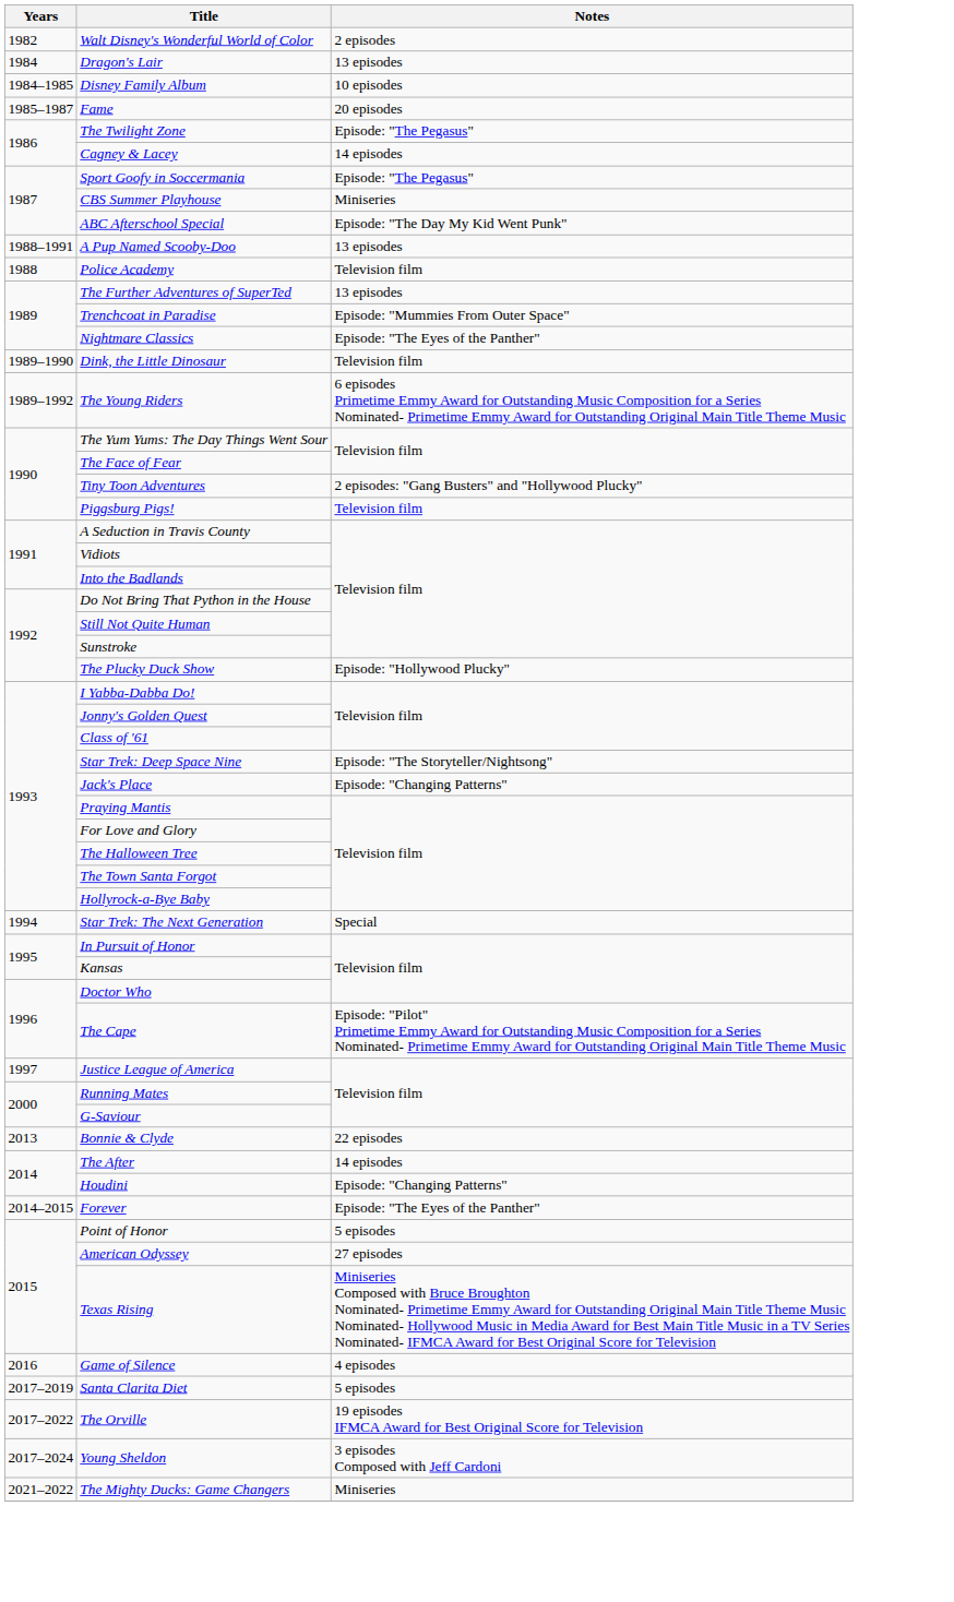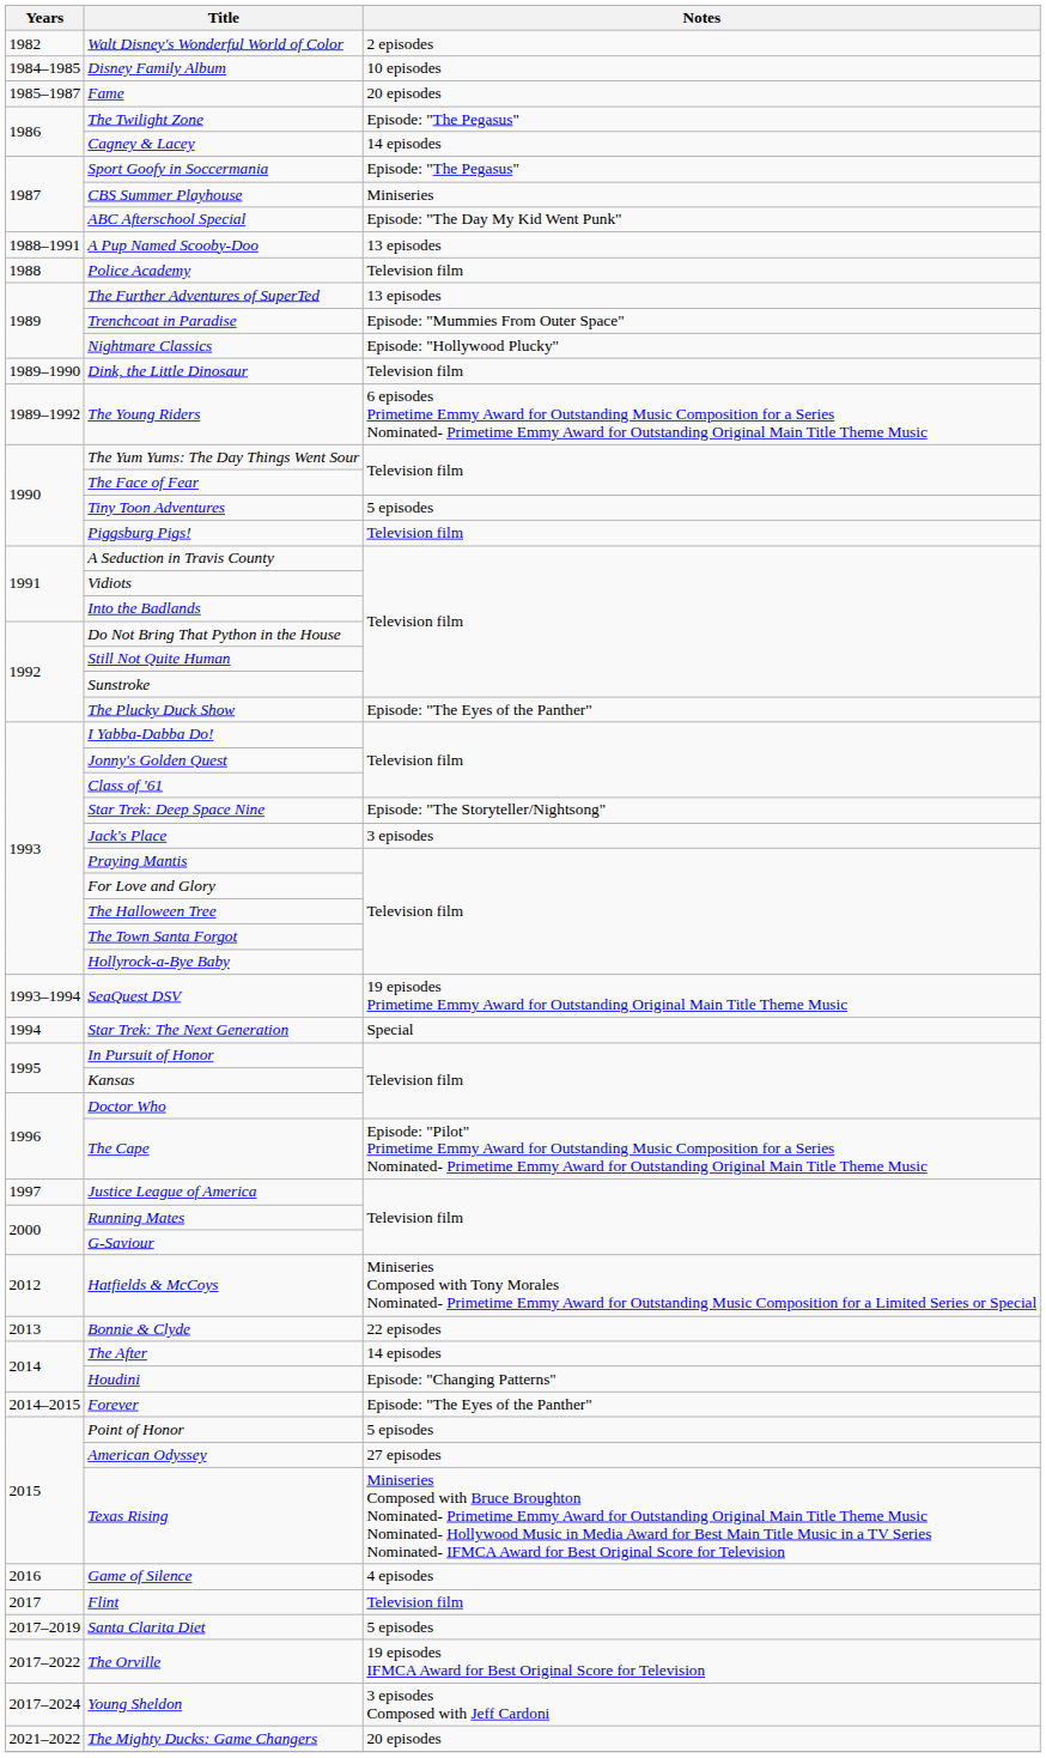- row: 1984 | Dragon's Lair | 13 episodes
Nightmare Classics | Notes: Episode: "The Eyes of the Panther" -> Episode: "Hollywood Plucky"
Tiny Toon Adventures | Notes: 2 episodes: "Gang Busters" and "Hollywood Plucky" -> 5 episodes
The Plucky Duck Show | Notes: Episode: "Hollywood Plucky" -> Episode: "The Eyes of the Panther"
Jack's Place | Notes: Episode: "Changing Patterns" -> 3 episodes
+ row: 1993–1994 | SeaQuest DSV | 19 episodes Primetime Emmy Award for Outstanding Original Main Title Theme Music
+ row: 2012 | Hatfields & McCoys | Miniseries Composed with Tony Morales Nominated- Primetime Emmy Award for Outstanding Music Composition for a Limited Series or Special
+ row: 2017 | Flint | Television film
The Mighty Ducks: Game Changers | Notes: Miniseries -> 20 episodes
